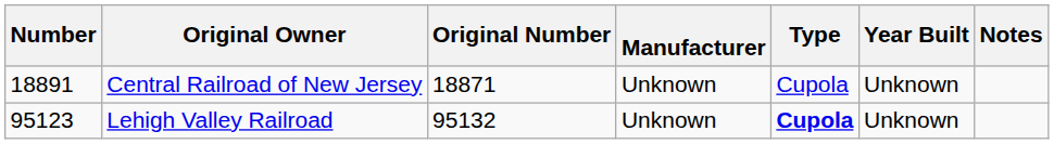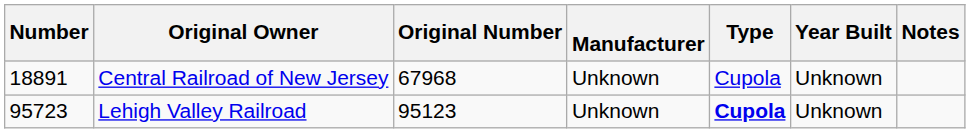Central Railroad of New Jersey | Original Number: 18871 -> 67968
Lehigh Valley Railroad | Number: 95123 -> 95723
Lehigh Valley Railroad | Original Number: 95132 -> 95123
